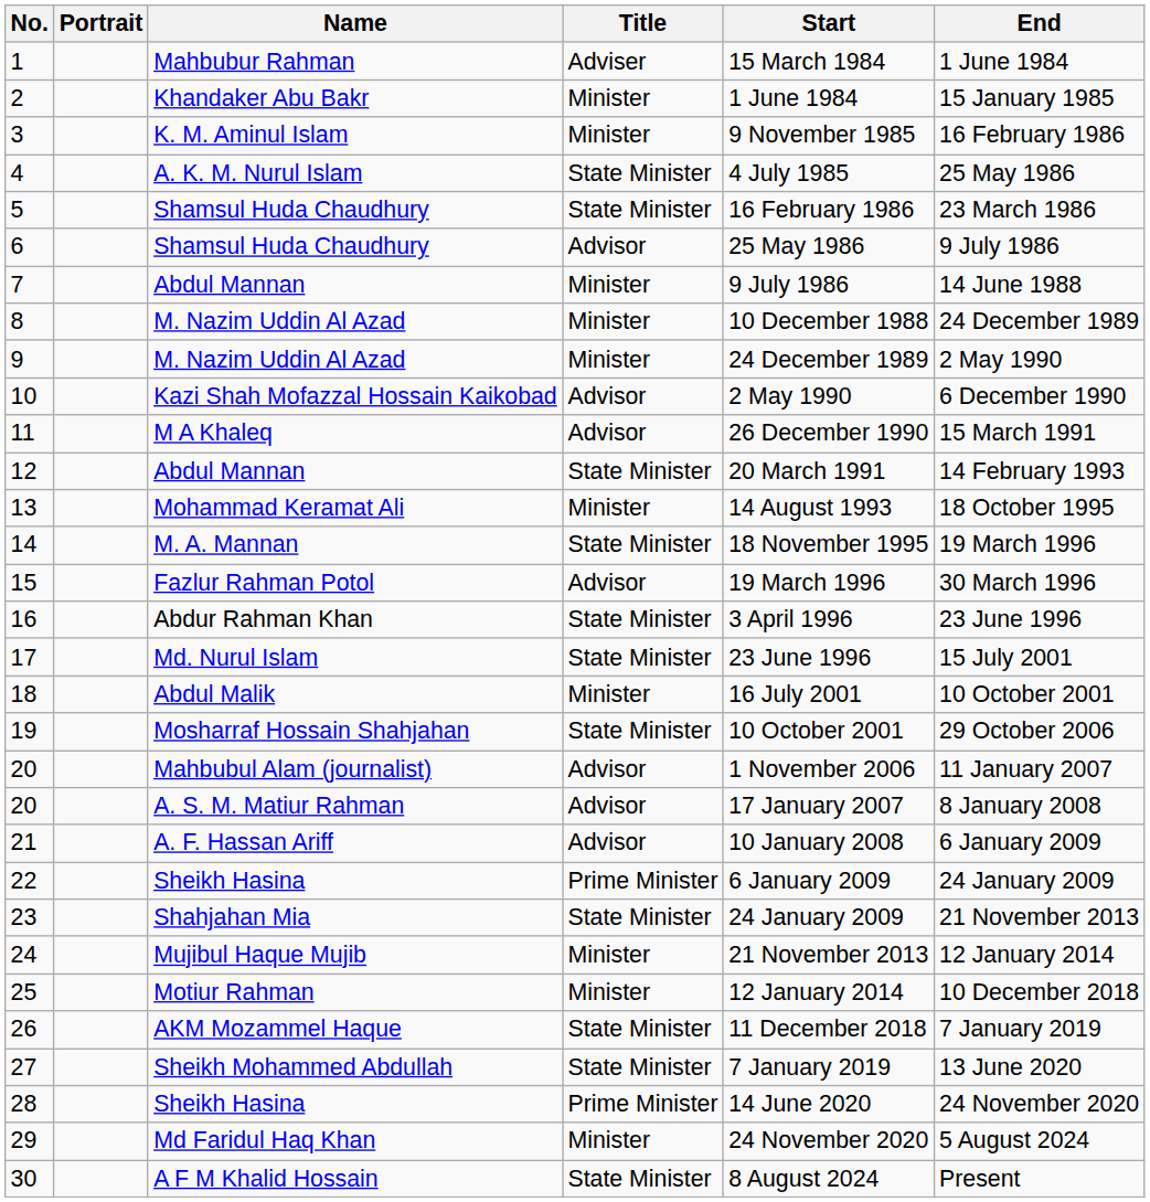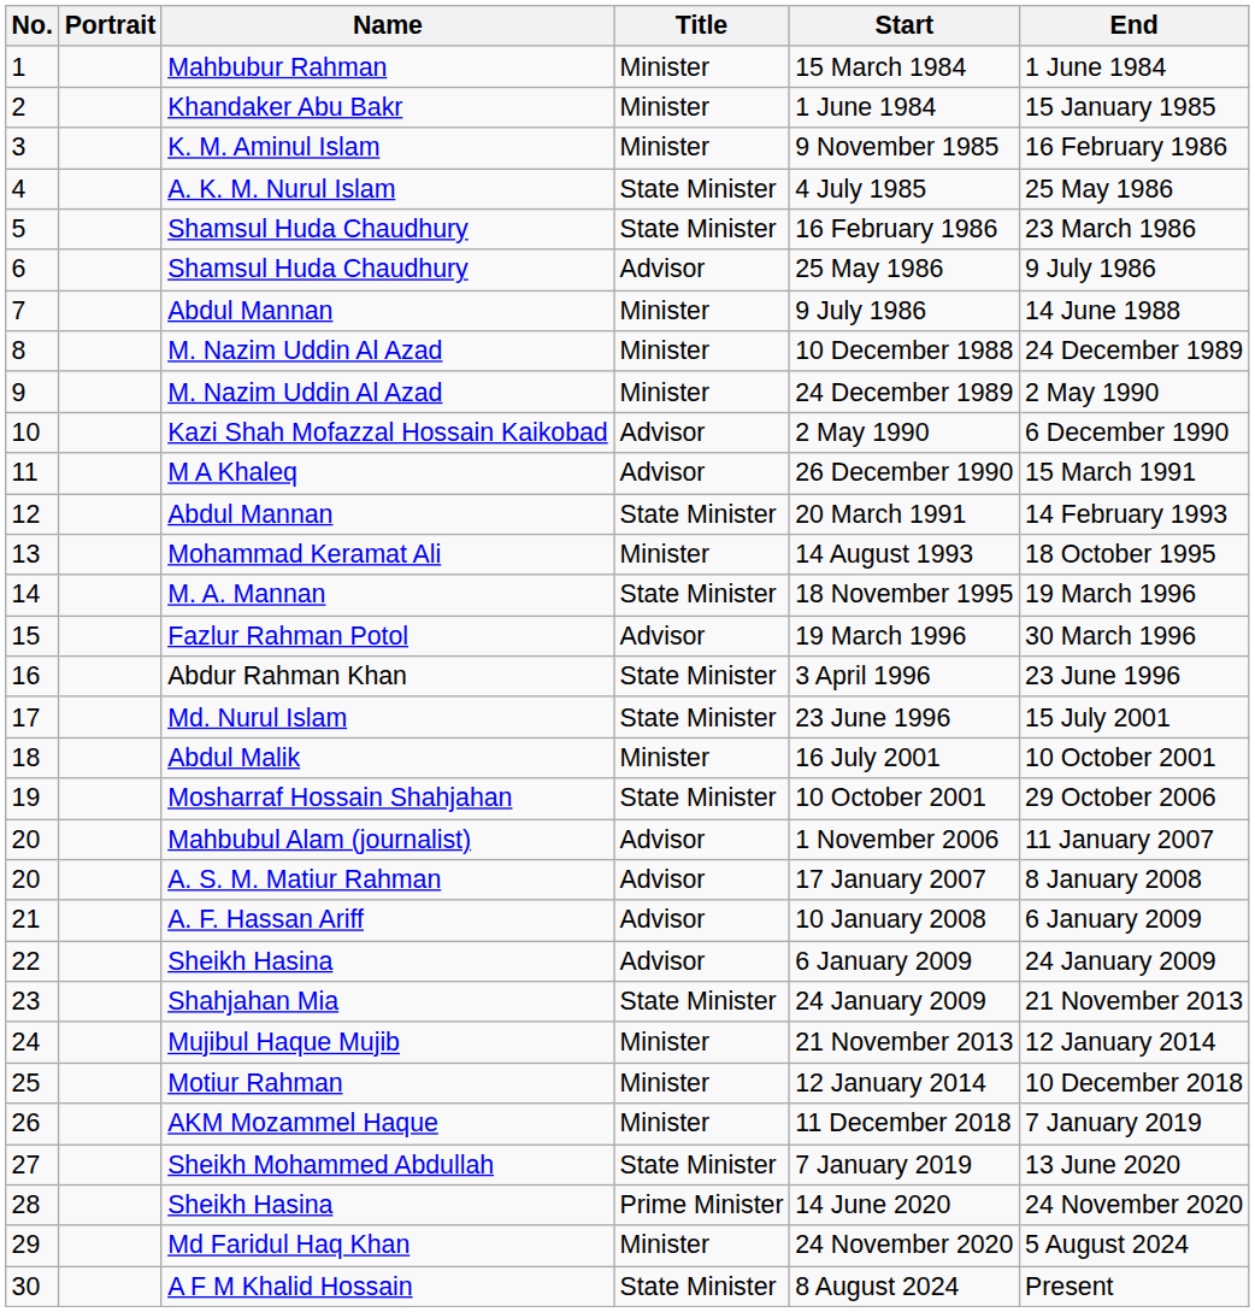1 | Title: Adviser -> Minister
22 | Title: Prime Minister -> Advisor
26 | Title: State Minister -> Minister
